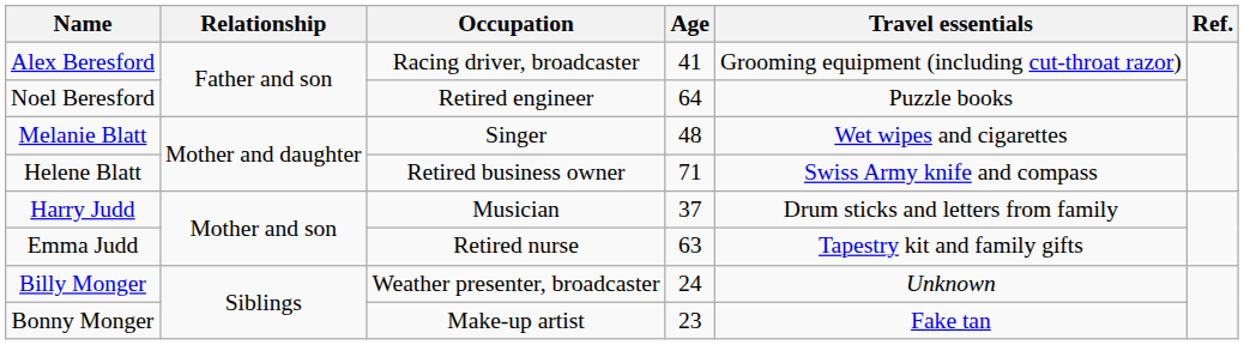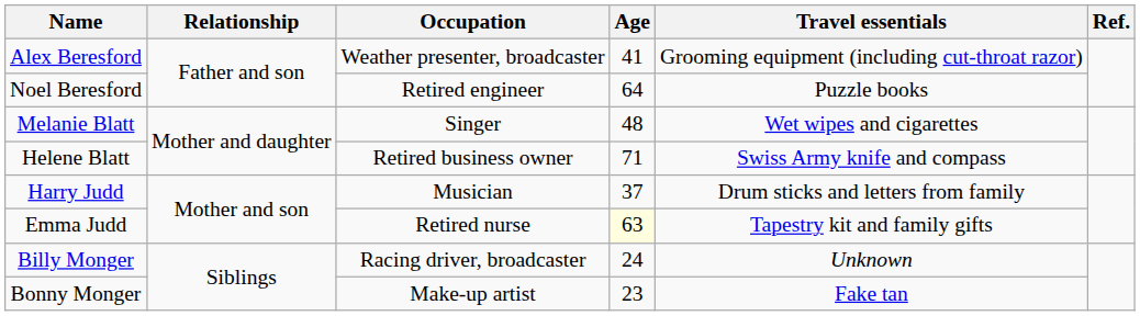Alex Beresford | Occupation: Racing driver, broadcaster -> Weather presenter, broadcaster
Emma Judd | Age: no background -> lightyellow background
Billy Monger | Occupation: Weather presenter, broadcaster -> Racing driver, broadcaster
